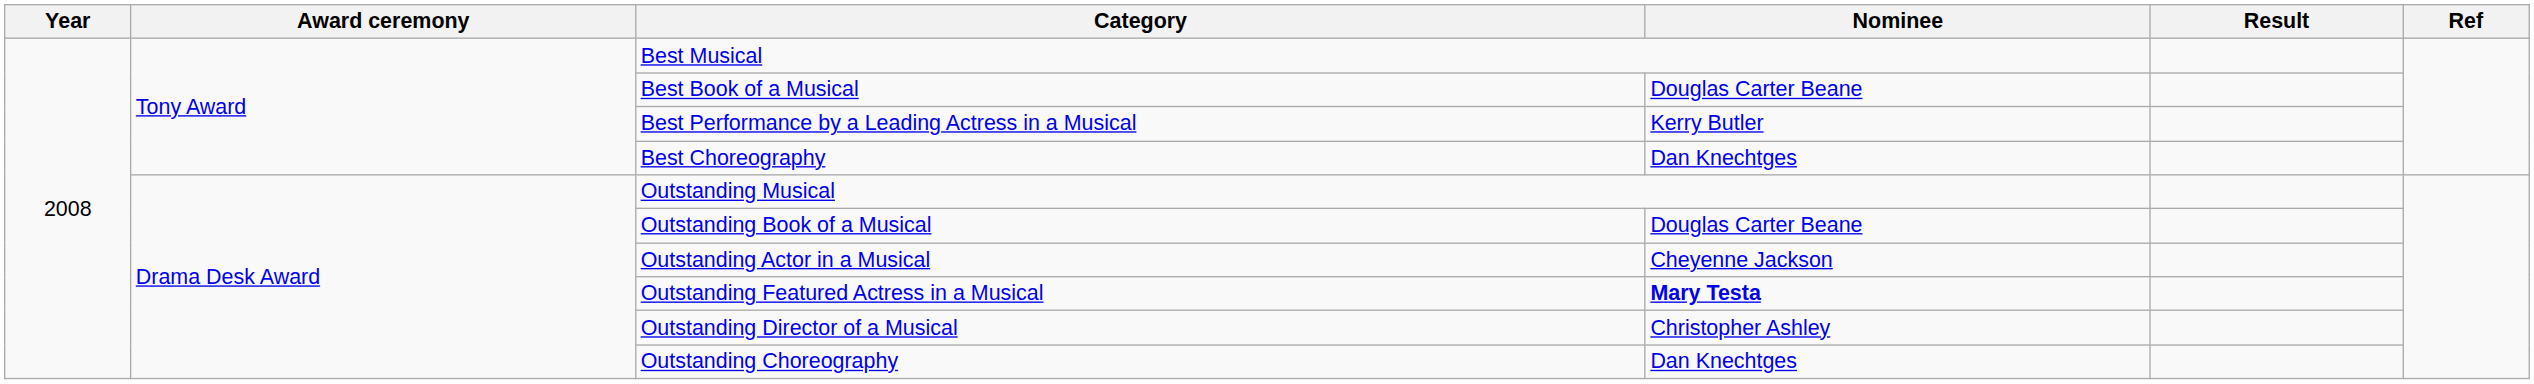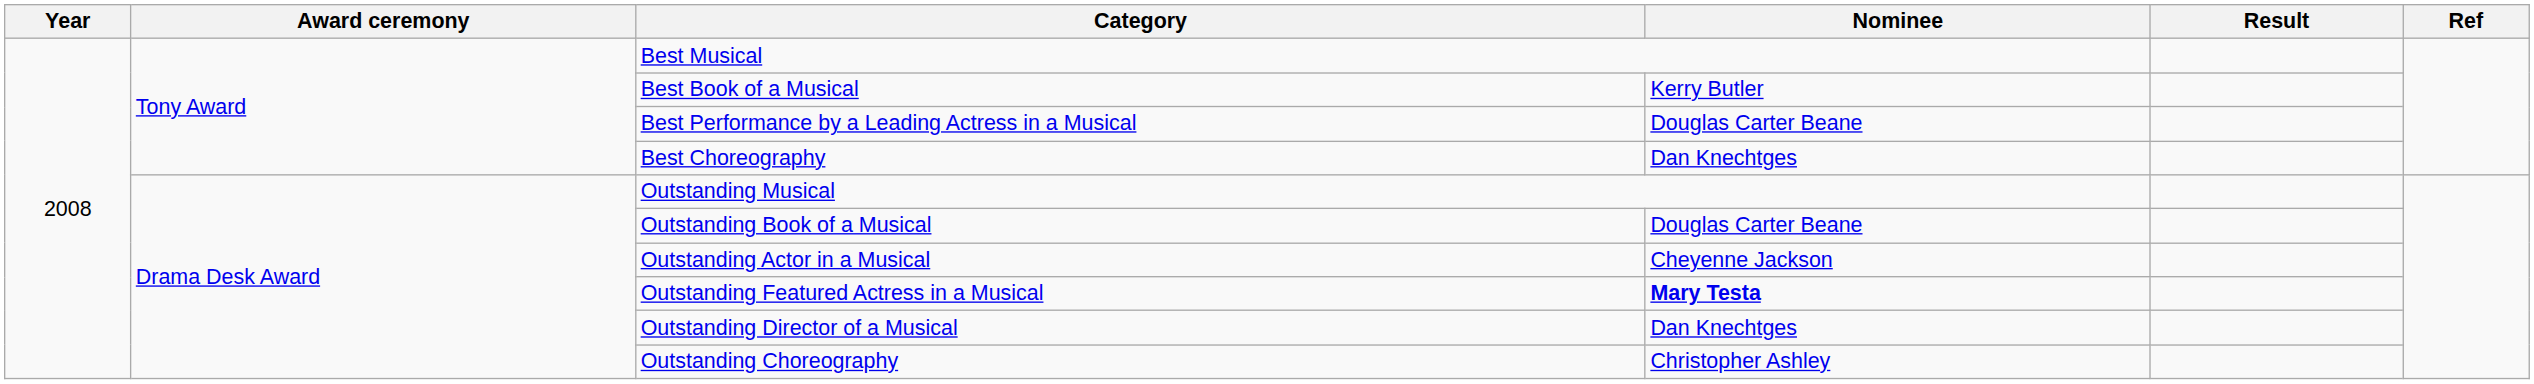Best Book of a Musical | Nominee: Douglas Carter Beane -> Kerry Butler
Best Performance by a Leading Actress in a Musical | Nominee: Kerry Butler -> Douglas Carter Beane
Outstanding Director of a Musical | Nominee: Christopher Ashley -> Dan Knechtges
Outstanding Choreography | Nominee: Dan Knechtges -> Christopher Ashley
